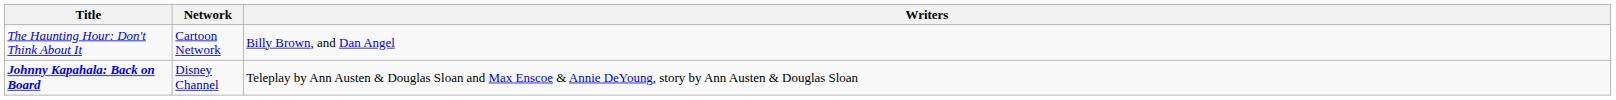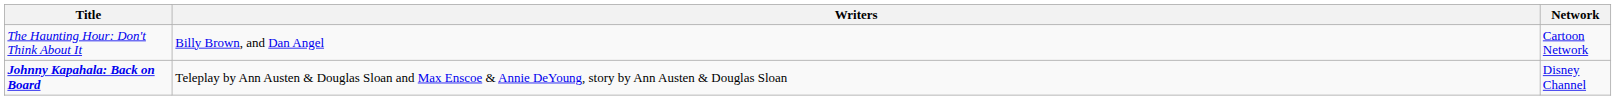columns swapped: Writers <-> Network
